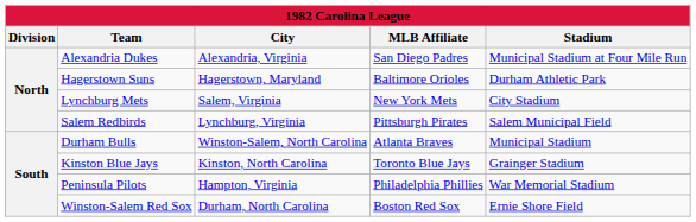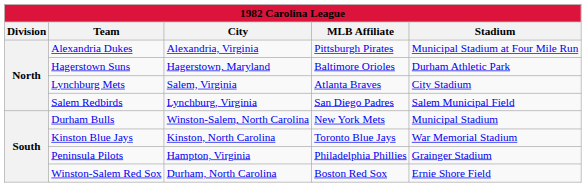Alexandria Dukes | MLB Affiliate: San Diego Padres -> Pittsburgh Pirates
Lynchburg Mets | MLB Affiliate: New York Mets -> Atlanta Braves
Salem Redbirds | MLB Affiliate: Pittsburgh Pirates -> San Diego Padres
Durham Bulls | MLB Affiliate: Atlanta Braves -> New York Mets
Kinston Blue Jays | Stadium: Grainger Stadium -> War Memorial Stadium
Peninsula Pilots | Stadium: War Memorial Stadium -> Grainger Stadium
